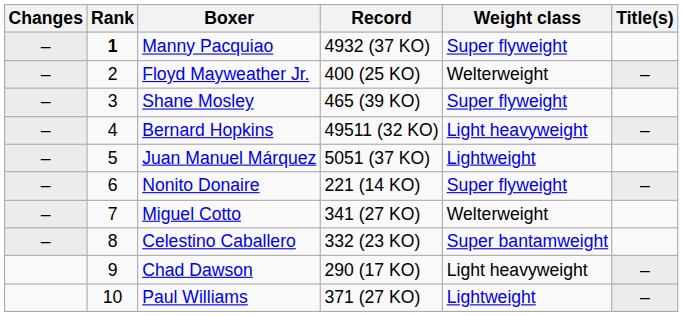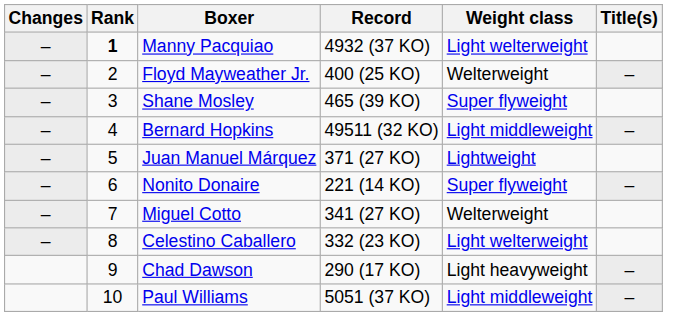Manny Pacquiao | Weight class: Super flyweight -> Light welterweight
Bernard Hopkins | Weight class: Light heavyweight -> Light middleweight
Juan Manuel Márquez | Record: 5051 (37 KO) -> 371 (27 KO)
Celestino Caballero | Weight class: Super bantamweight -> Light welterweight
Paul Williams | Record: 371 (27 KO) -> 5051 (37 KO)
Paul Williams | Weight class: Lightweight -> Light middleweight
